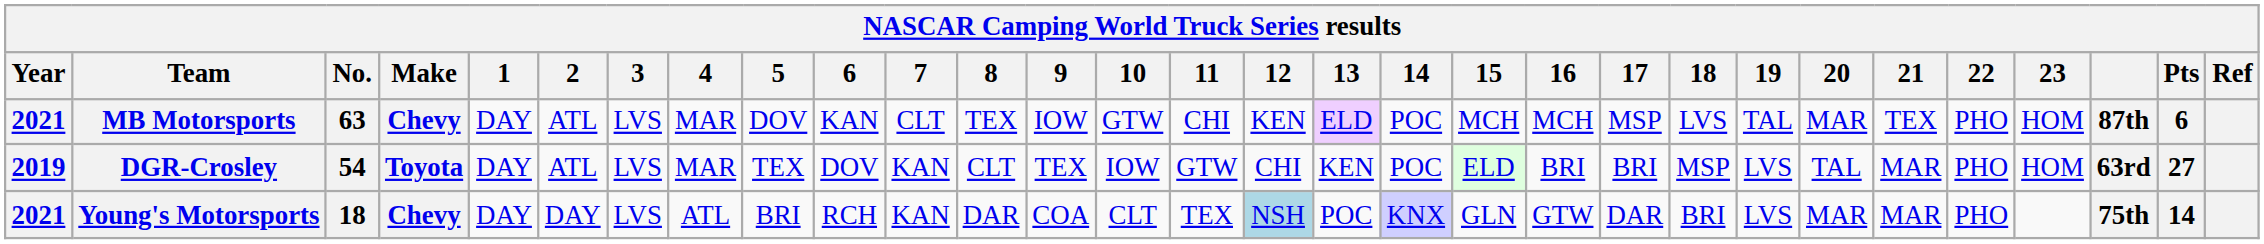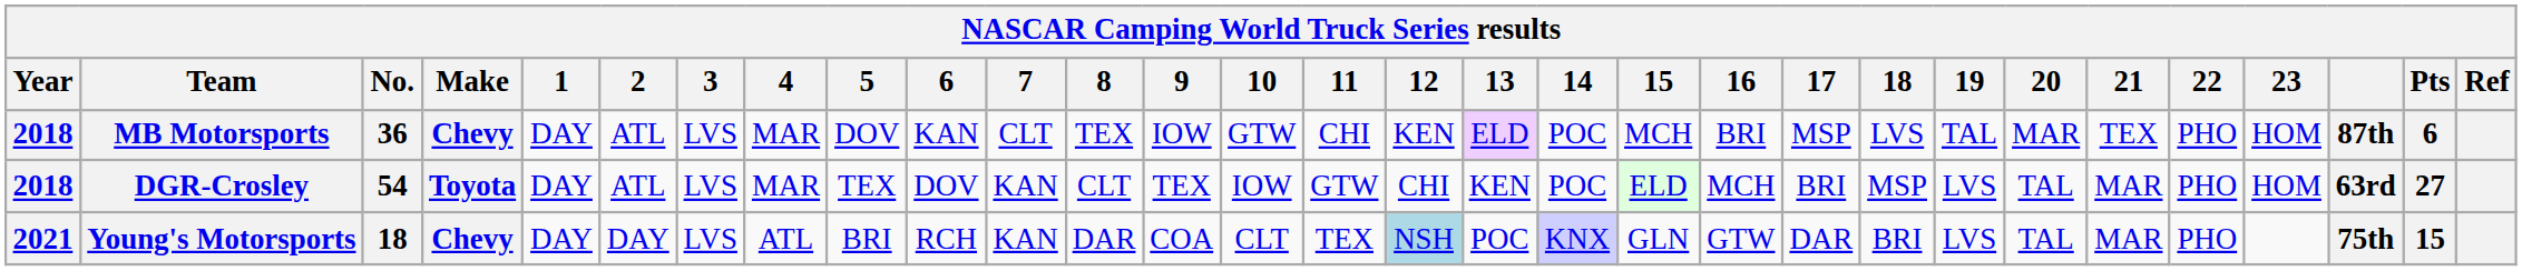MB Motorsports | Year: 2021 -> 2018
MB Motorsports | No.: 63 -> 36
MB Motorsports | 16: MCH -> BRI
DGR-Crosley | Year: 2019 -> 2018
DGR-Crosley | 16: BRI -> MCH
Young's Motorsports | 20: MAR -> TAL
Young's Motorsports | Pts: 14 -> 15
